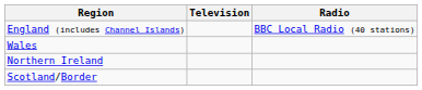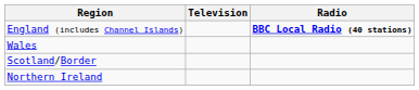England (includes Channel Islands) | Radio: normal -> bold
rows swapped: Scotland/Border <-> Northern Ireland
